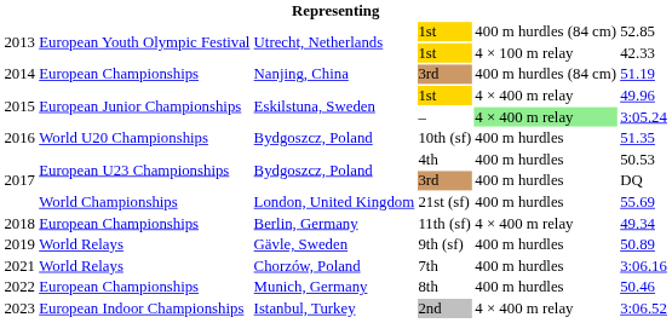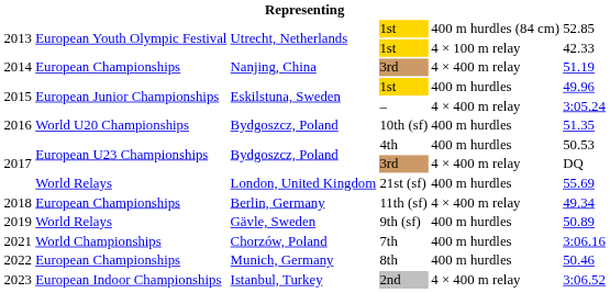2014 / 3rd | column 5: 400 m hurdles (84 cm) -> 4 × 400 m relay
2015 / 1st | column 5: 4 × 400 m relay -> 400 m hurdles
– | column 5: lightgreen background -> no background
2017 / 3rd | column 5: 400 m hurdles -> 4 × 400 m relay
21st (sf) | column 2: World Championships -> World Relays
7th | column 2: World Relays -> World Championships
